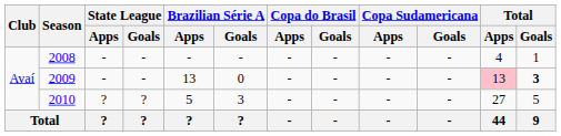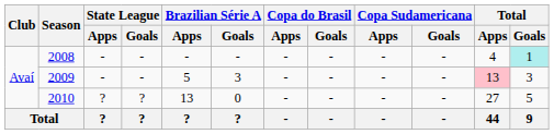2008 | Total / Goals: no background -> paleturquoise background
2009 | Brazilian Série A / Apps: 13 -> 5
2009 | Brazilian Série A / Goals: 0 -> 3
2009 | Total / Goals: bold -> normal
2010 | Brazilian Série A / Apps: 5 -> 13
2010 | Brazilian Série A / Goals: 3 -> 0
